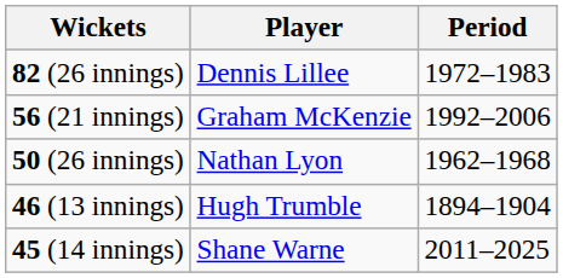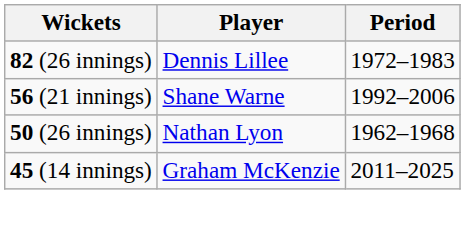56 (21 innings) | Player: Graham McKenzie -> Shane Warne
- row: 46 (13 innings) | Hugh Trumble | 1894–1904
45 (14 innings) | Player: Shane Warne -> Graham McKenzie
